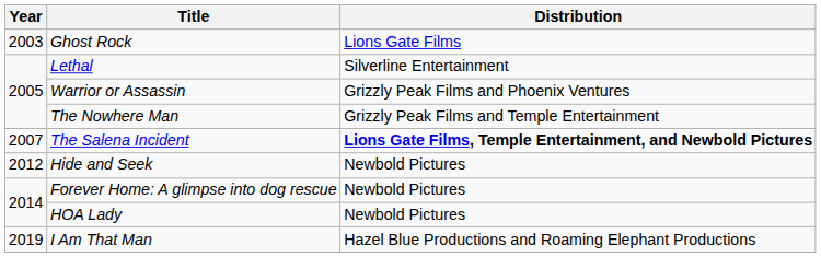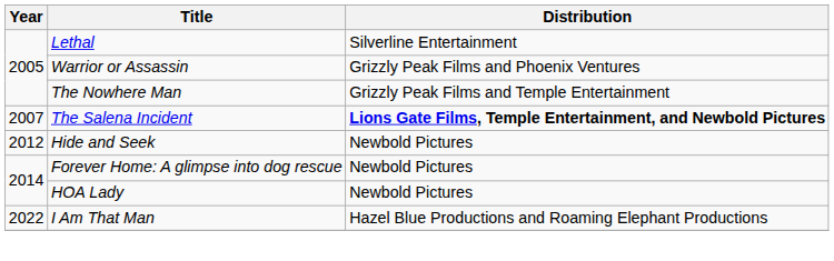- row: 2003 | Ghost Rock | Lions Gate Films
I Am That Man | Year: 2019 -> 2022
